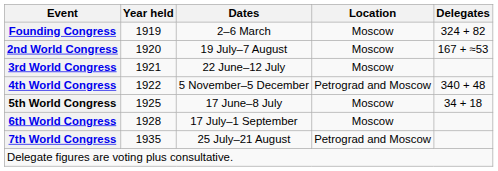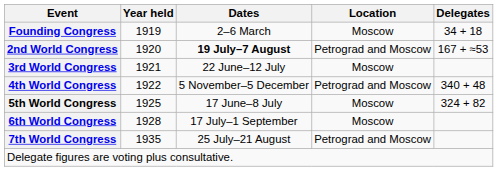Founding Congress | Delegates: 324 + 82 -> 34 + 18
2nd World Congress | Dates: normal -> bold
2nd World Congress | Location: Moscow -> Petrograd and Moscow
5th World Congress | Delegates: 34 + 18 -> 324 + 82
